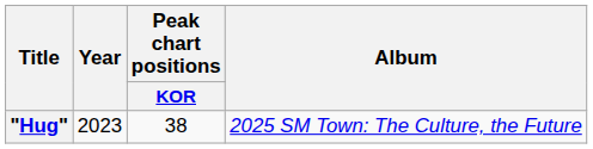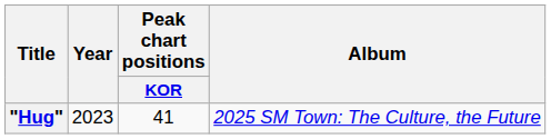"Hug" | Peak chart positions / KOR: 38 -> 41
